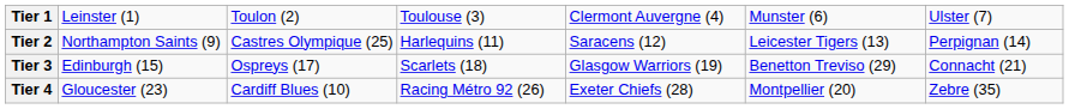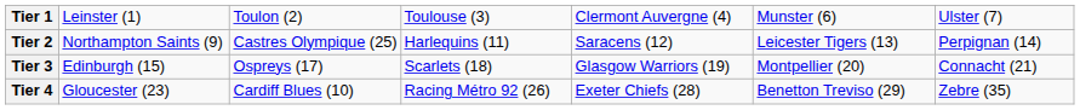Tier 3 | column 6: Benetton Treviso (29) -> Montpellier (20)
Tier 4 | column 6: Montpellier (20) -> Benetton Treviso (29)
